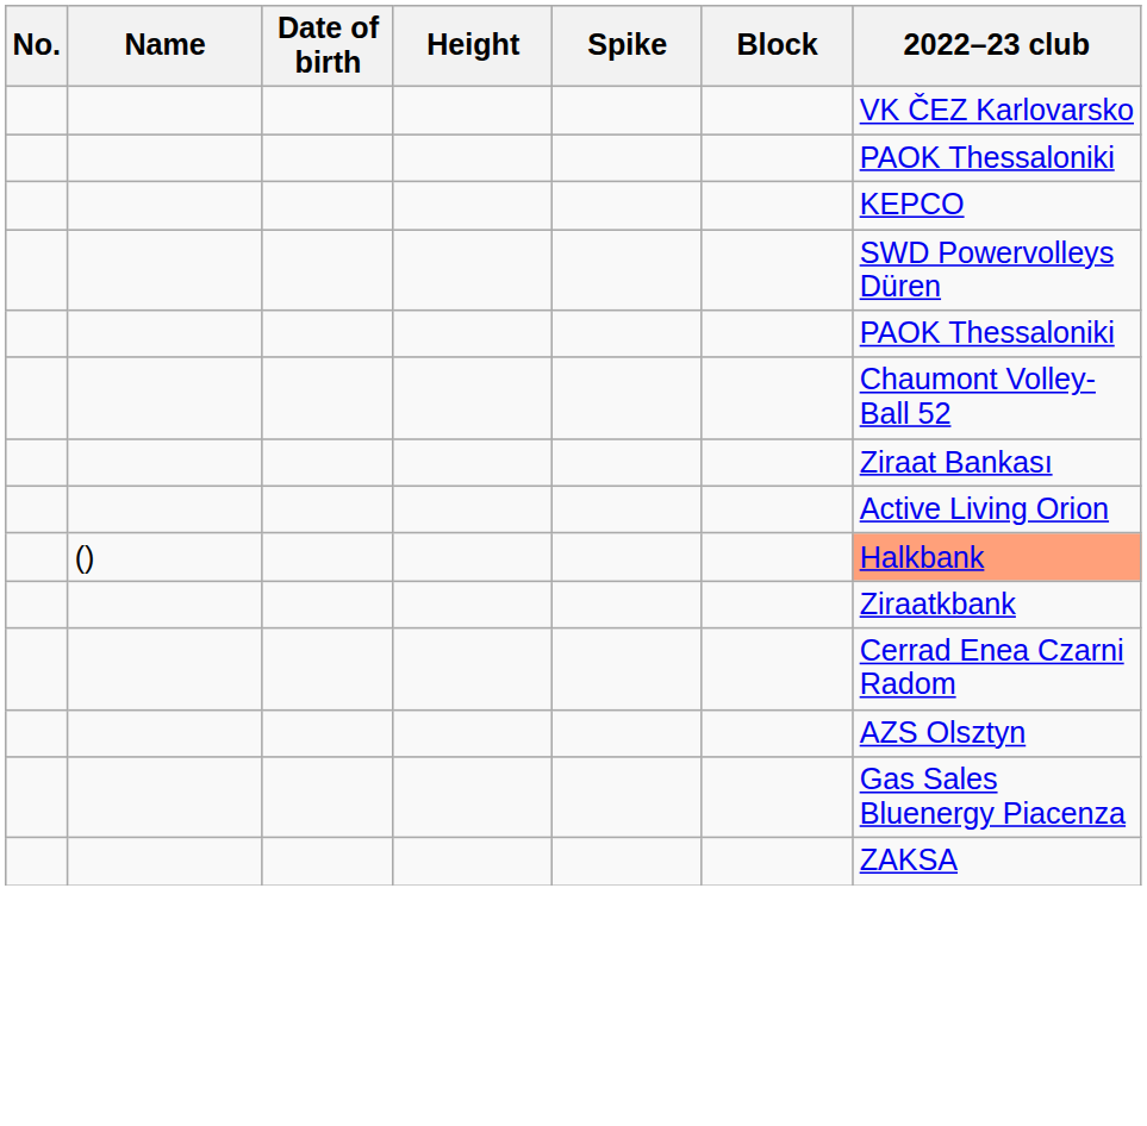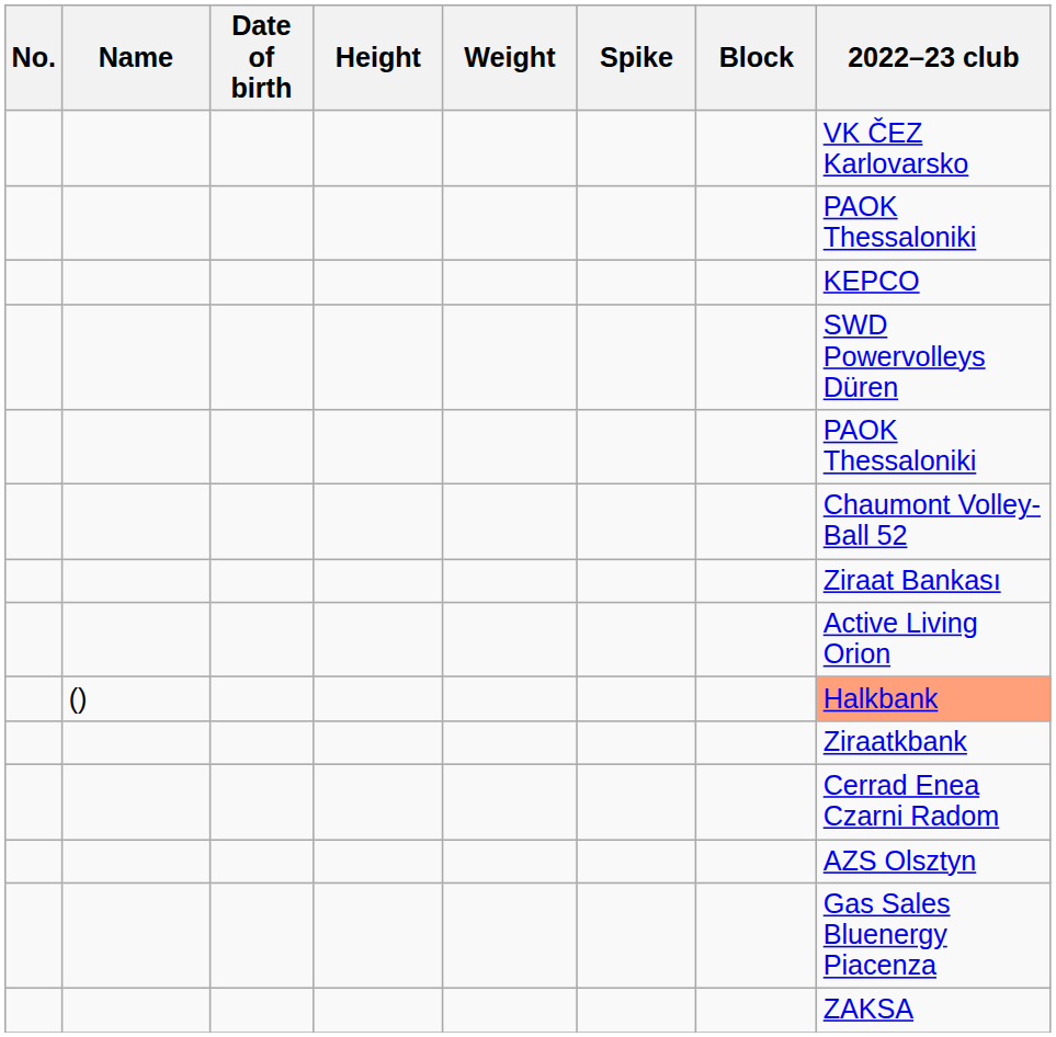+ column: Weight
